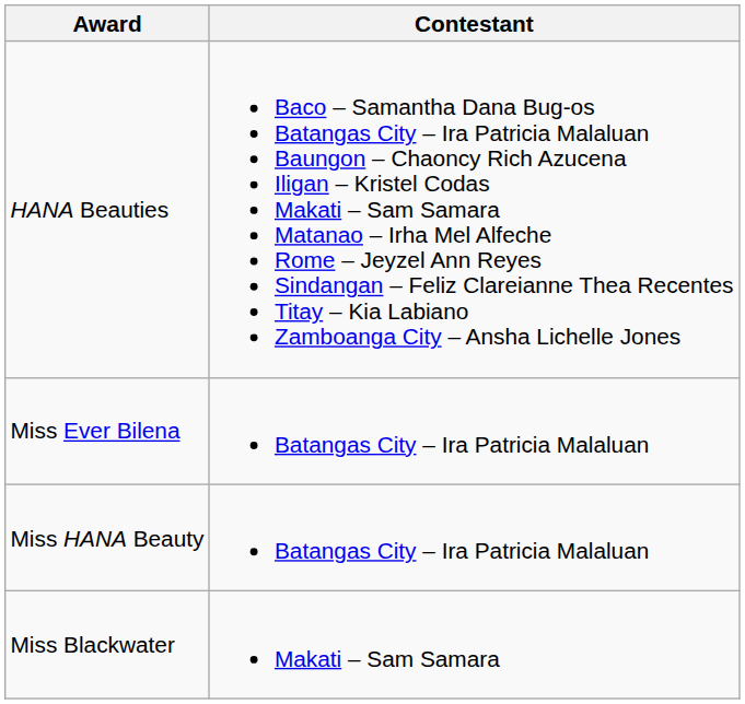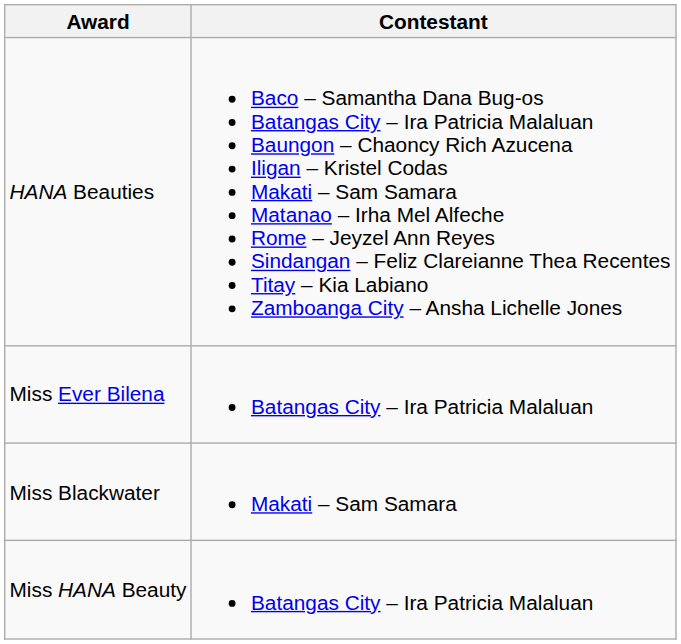rows swapped: Miss Blackwater <-> Miss HANA Beauty
